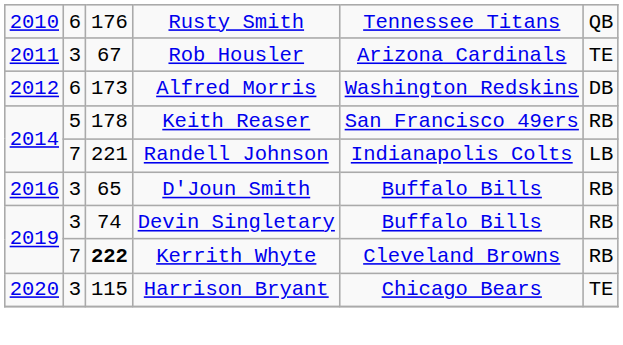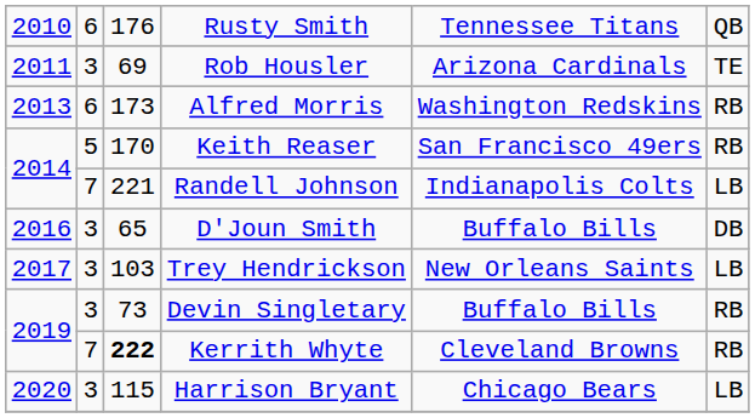Rob Housler | column 3: 67 -> 69
Alfred Morris | column 1: 2012 -> 2013
Alfred Morris | column 6: DB -> RB
Keith Reaser | column 3: 178 -> 170
D'Joun Smith | column 6: RB -> DB
+ row: 2017 | 3 | 103 | Trey Hendrickson | New Orleans Saints | LB
Devin Singletary | column 3: 74 -> 73
Harrison Bryant | column 6: TE -> LB
